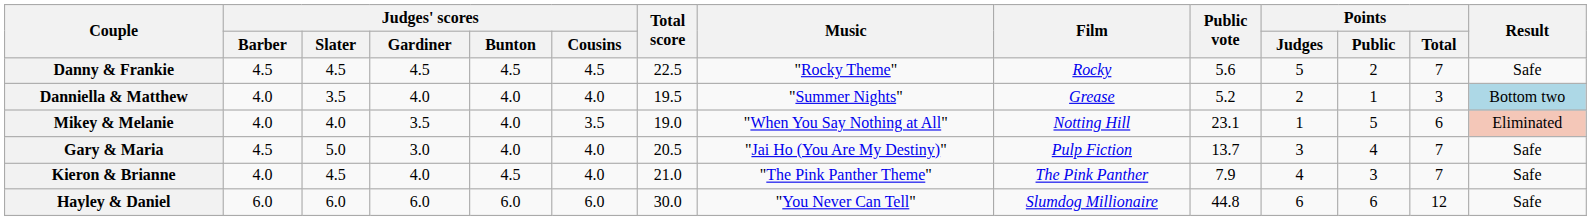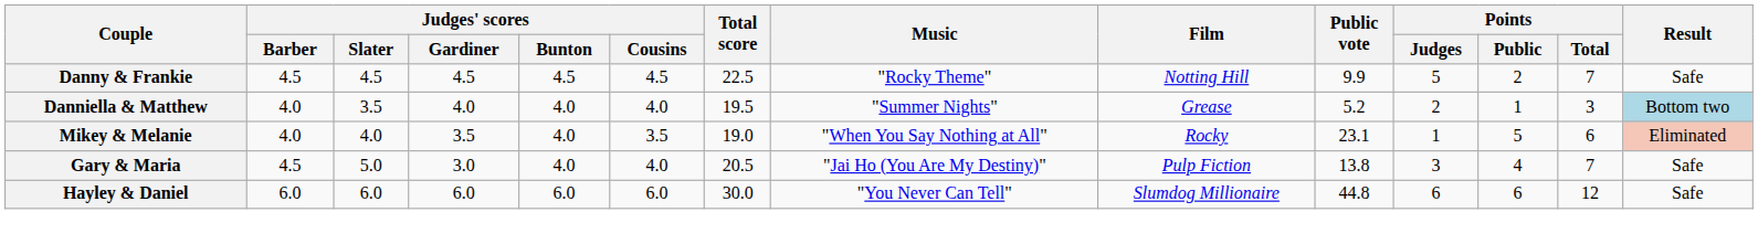Danny & Frankie | Film: Rocky -> Notting Hill
Danny & Frankie | Public vote: 5.6 -> 9.9
Mikey & Melanie | Film: Notting Hill -> Rocky
Gary & Maria | Public vote: 13.7 -> 13.8
- row: Kieron & Brianne | 4.0 | 4.5 | 4.0 | 4.5 | 4.0 | 21.0 | "The Pink Panther Theme" | The Pink Panther | 7.9 | 4 | 3 | 7 | Safe
